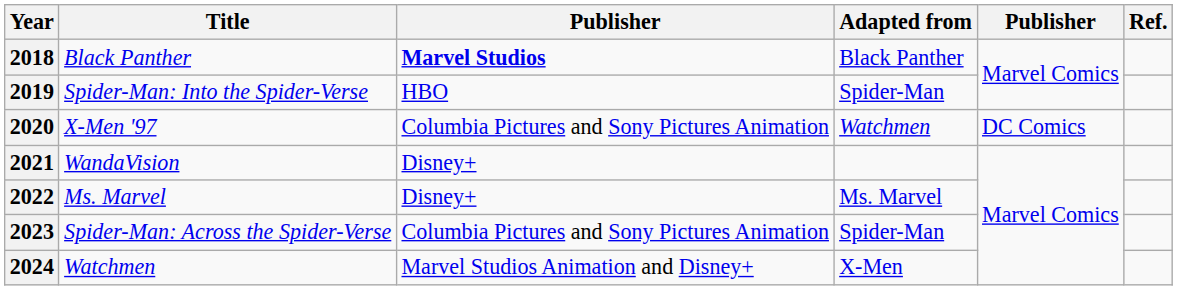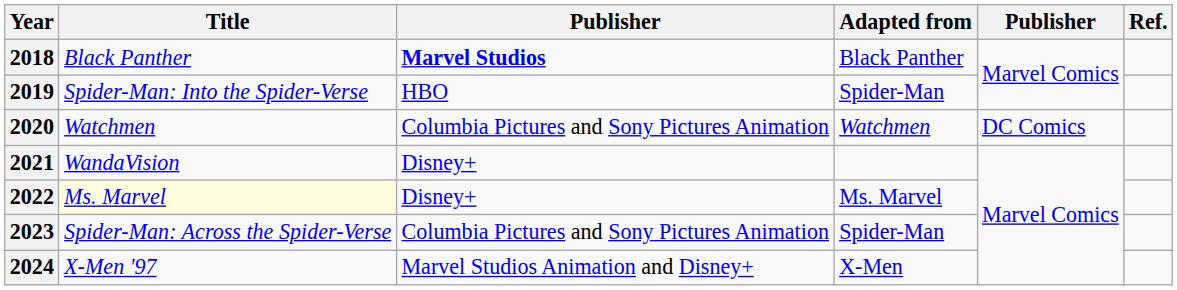2020 | Title: X-Men '97 -> Watchmen
2022 | Title: no background -> lightyellow background
2024 | Title: Watchmen -> X-Men '97
